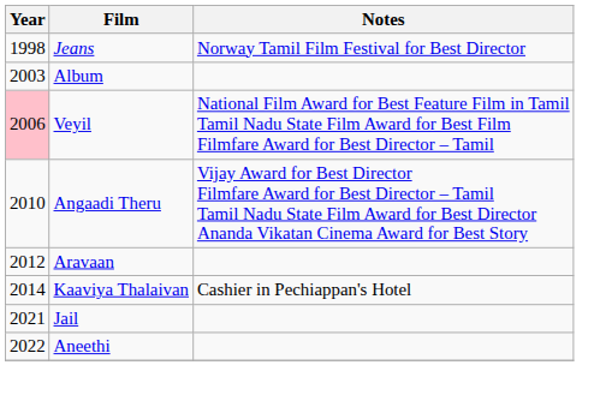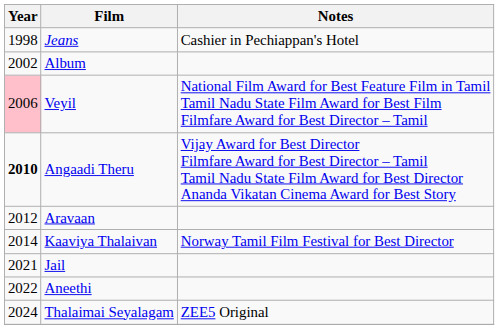Jeans | Notes: Norway Tamil Film Festival for Best Director -> Cashier in Pechiappan's Hotel
Album | Year: 2003 -> 2002
Angaadi Theru | Year: normal -> bold
Kaaviya Thalaivan | Notes: Cashier in Pechiappan's Hotel -> Norway Tamil Film Festival for Best Director
+ row: 2024 | Thalaimai Seyalagam | ZEE5 Original
